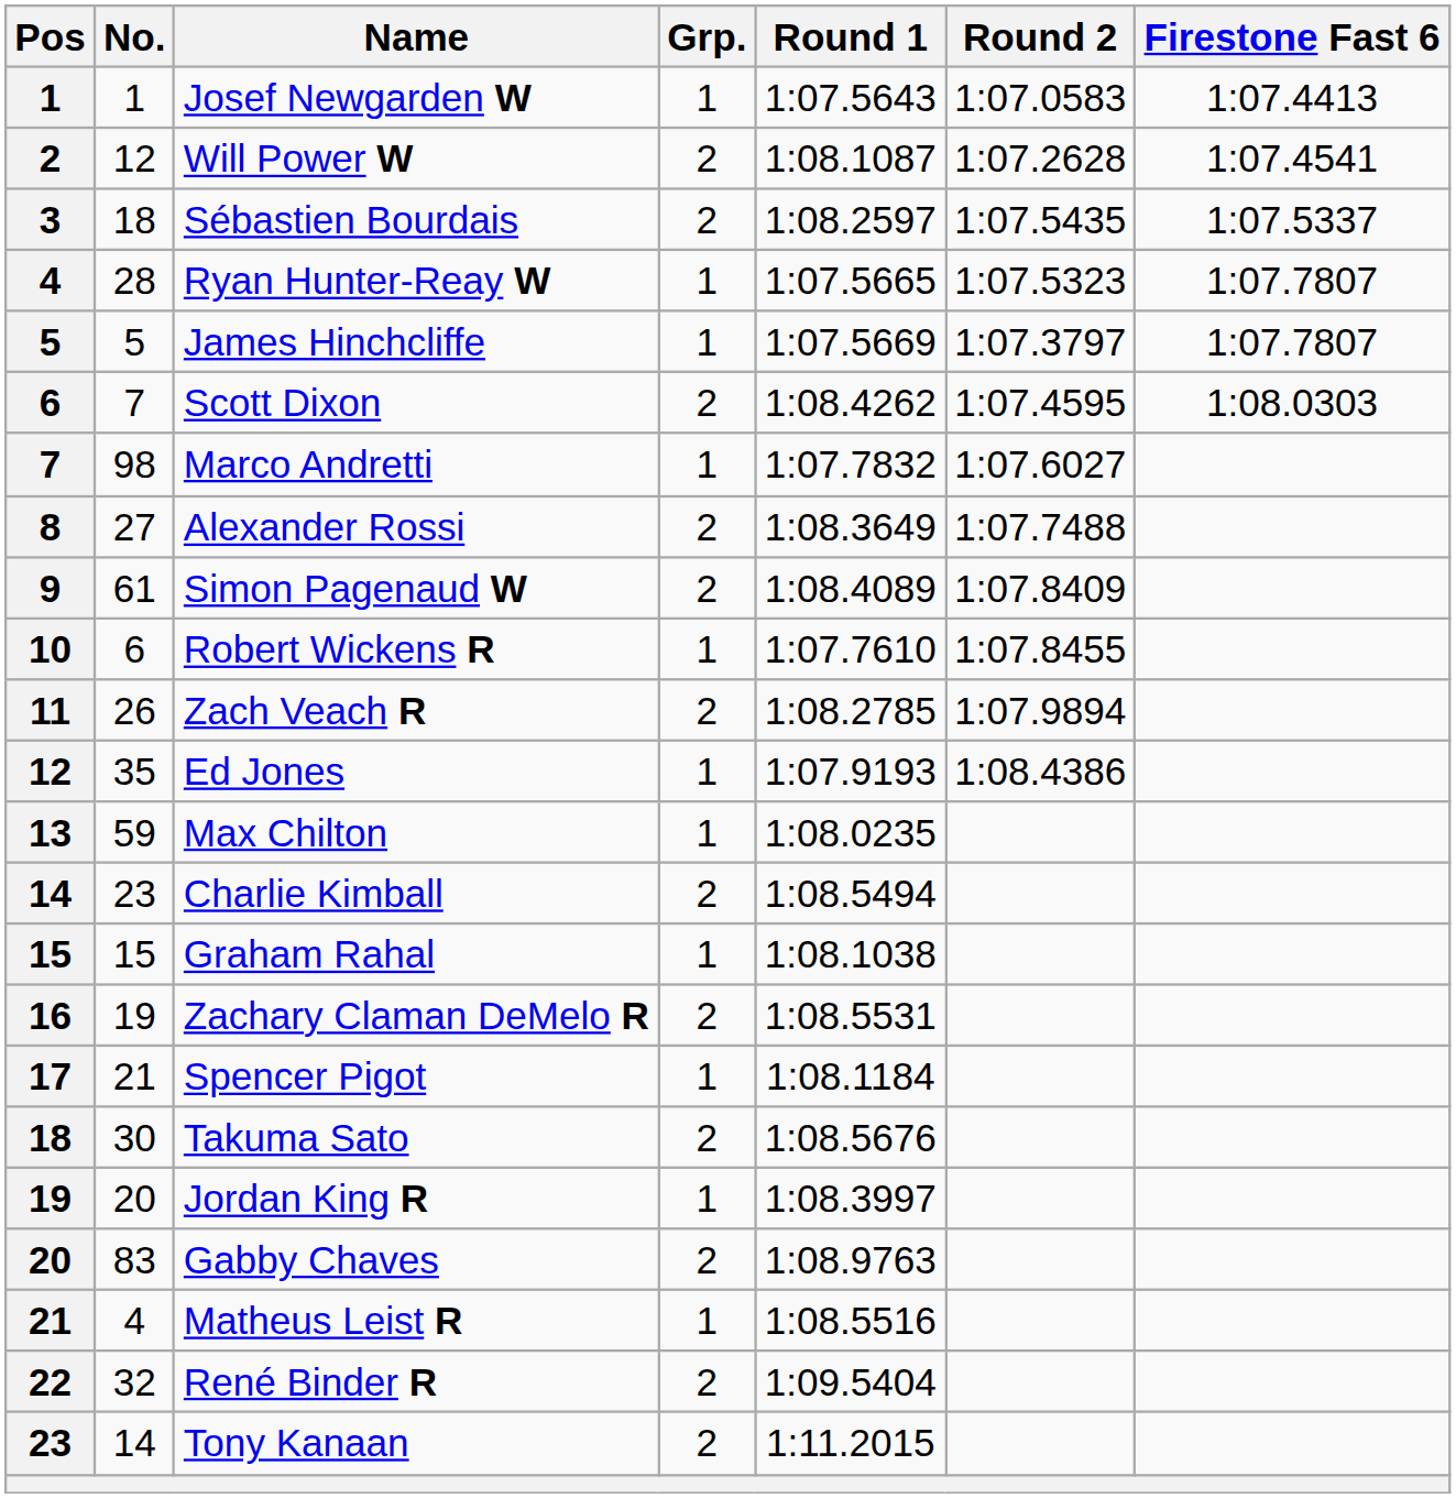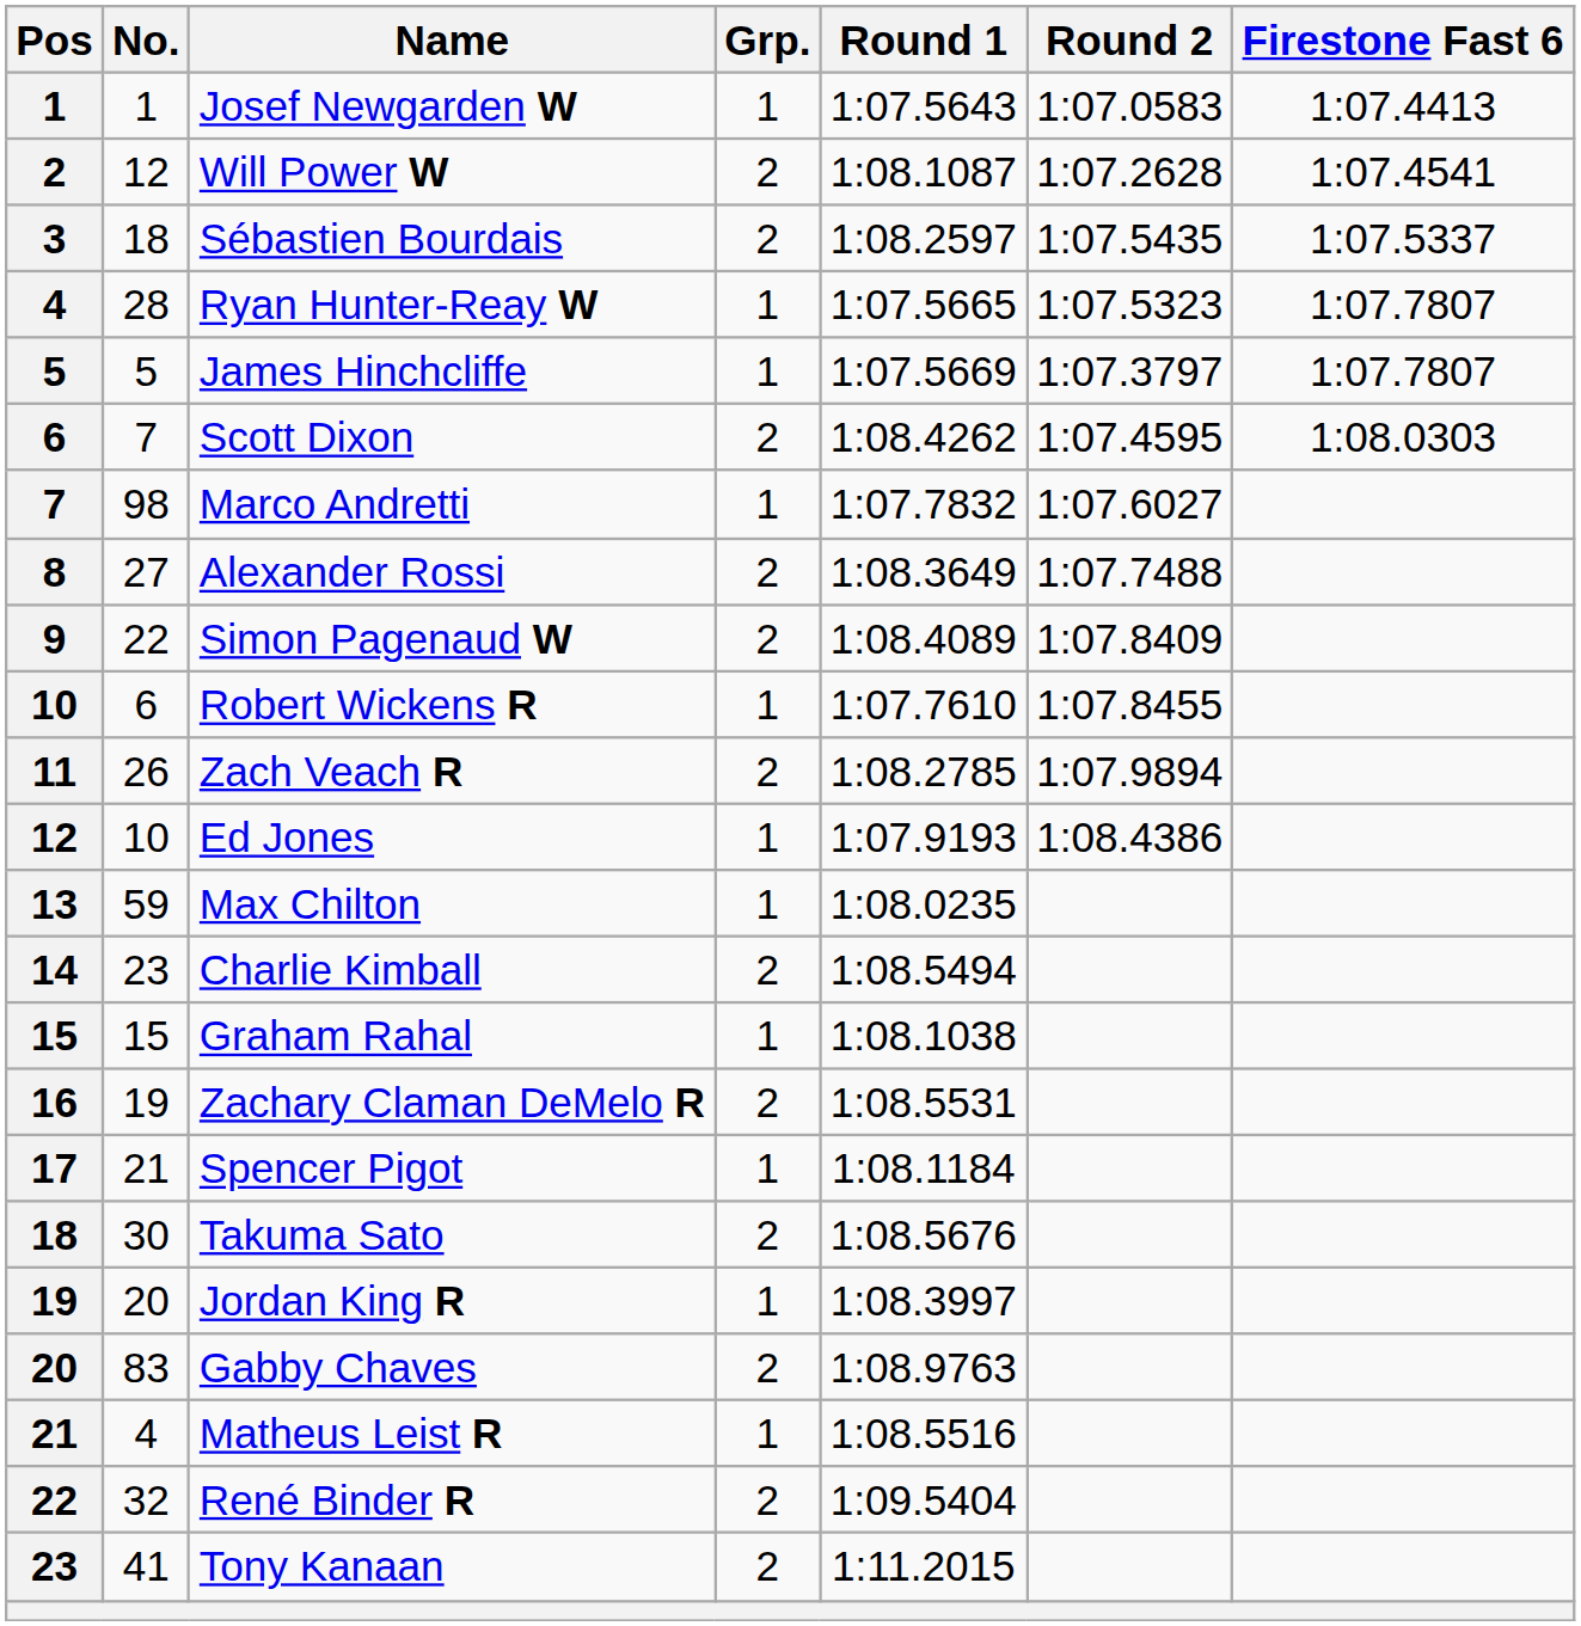Simon Pagenaud W | No.: 61 -> 22
Ed Jones | No.: 35 -> 10
Tony Kanaan | No.: 14 -> 41
